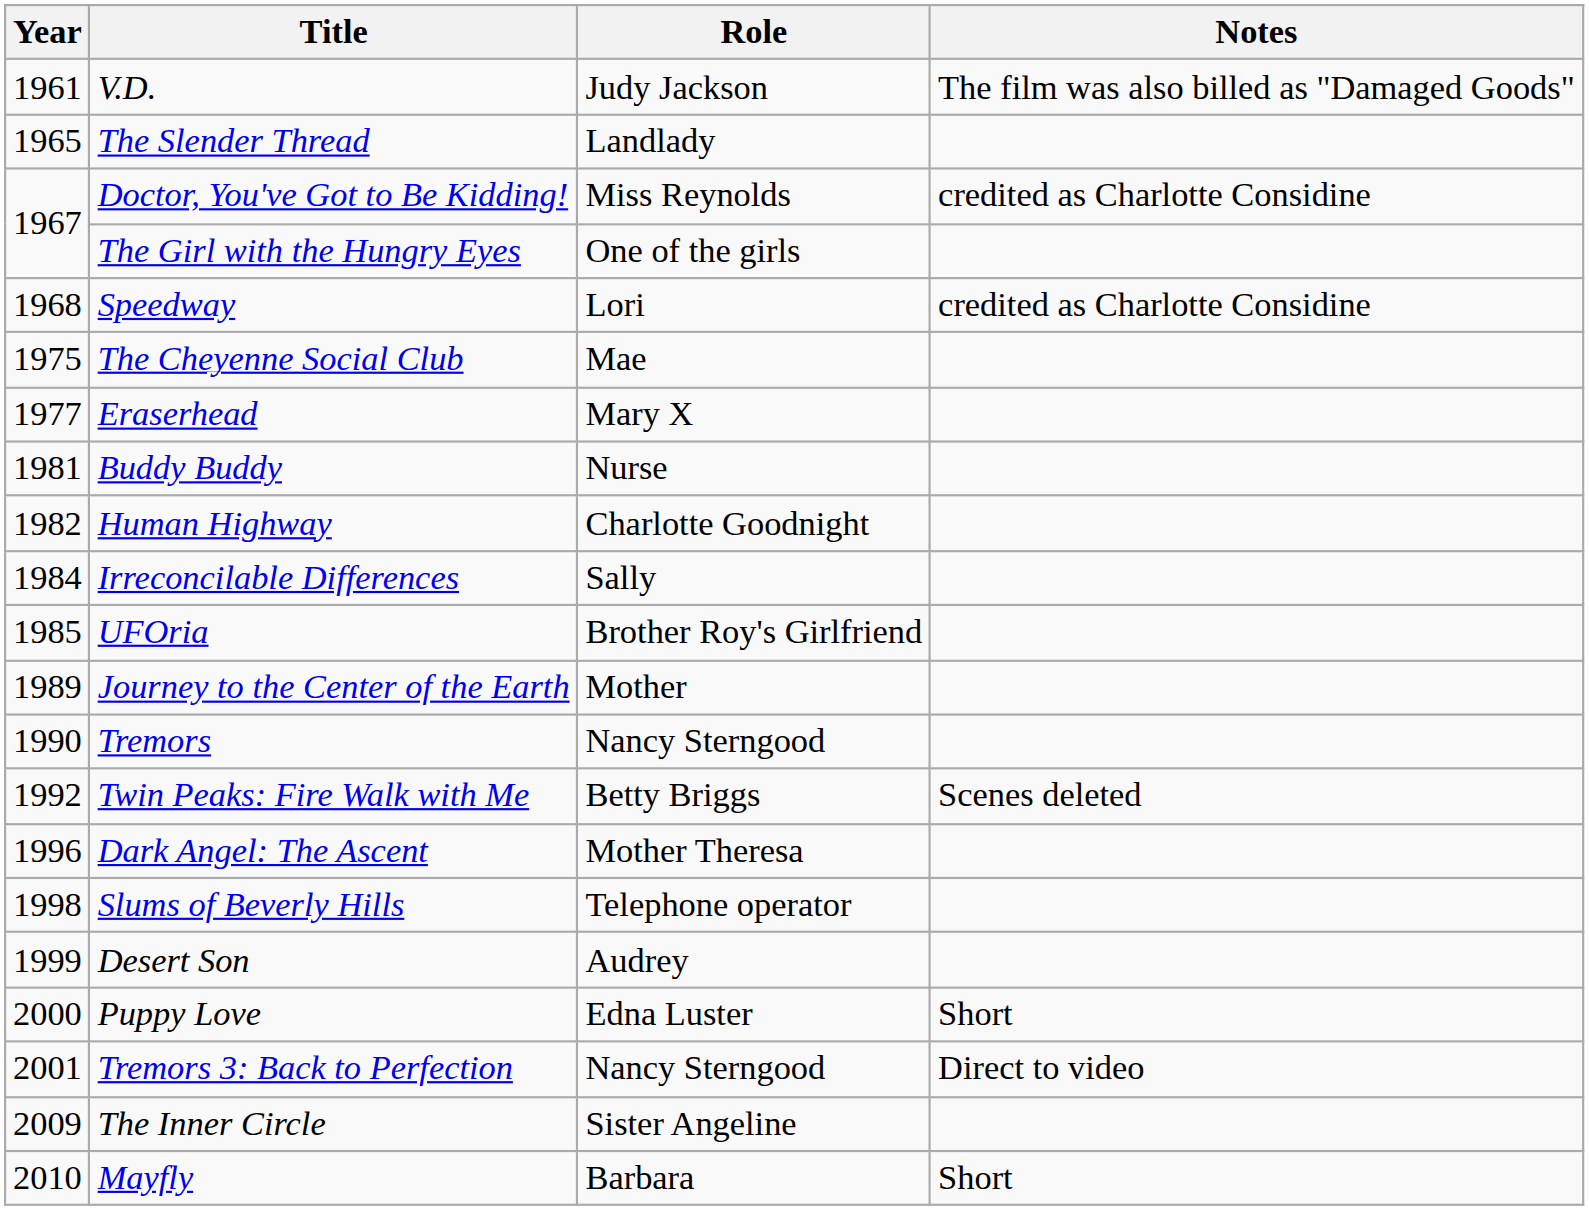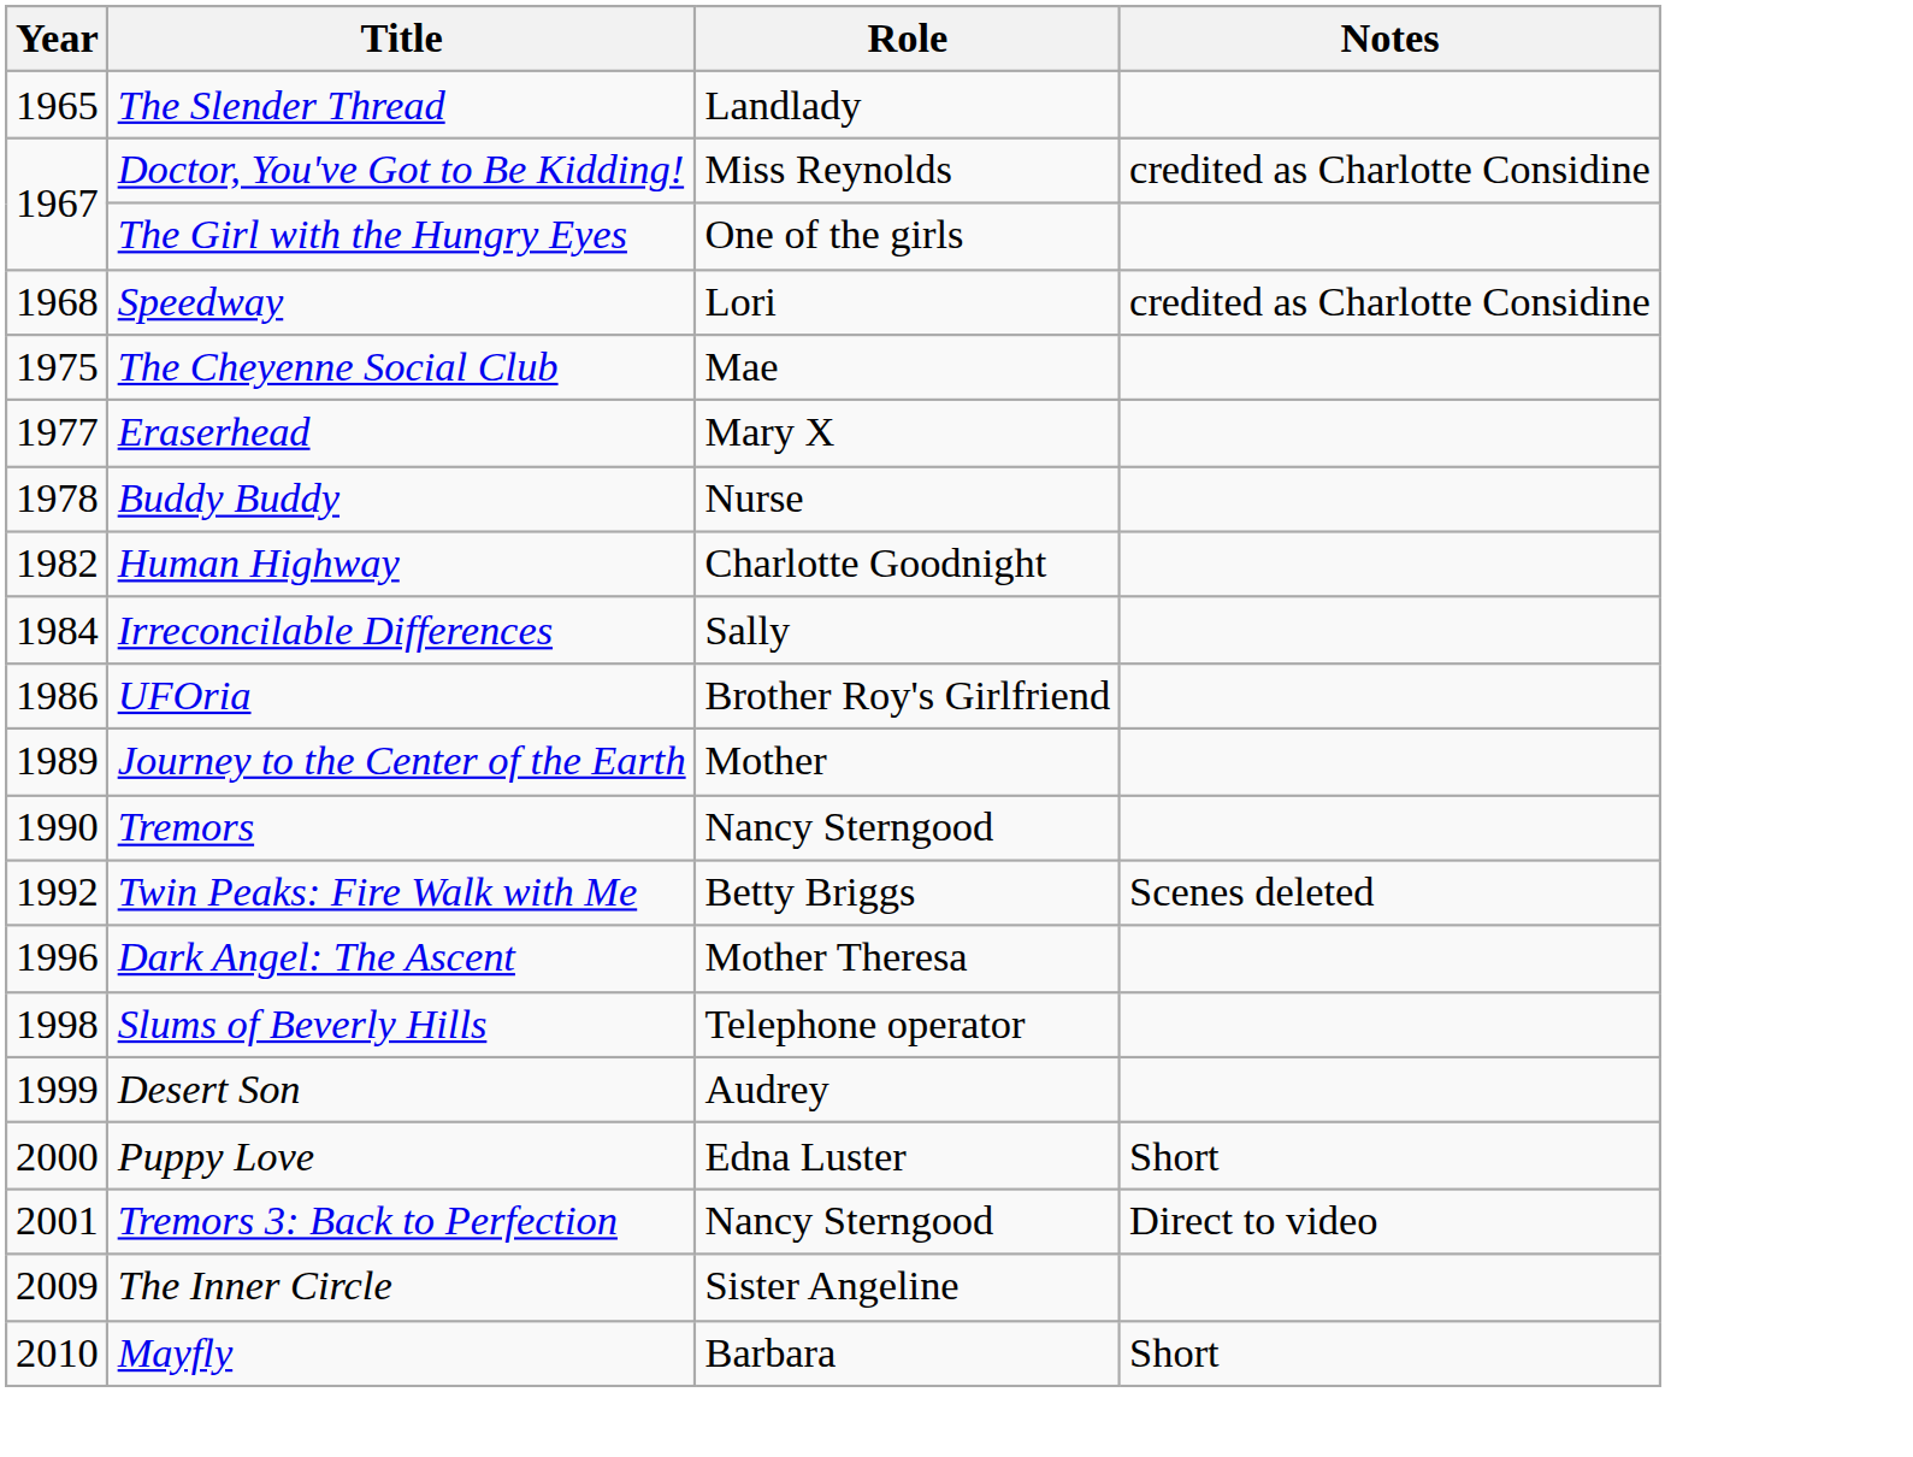- row: 1961 | V.D. | Judy Jackson | The film was also billed as "Damaged Goods"
Buddy Buddy | Year: 1981 -> 1978
UFOria | Year: 1985 -> 1986
